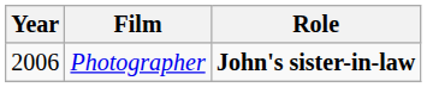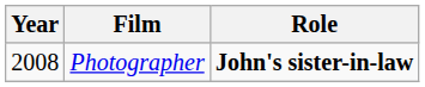Photographer | Year: 2006 -> 2008
